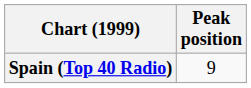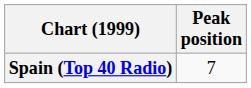Spain (Top 40 Radio) | Peak position: 9 -> 7
